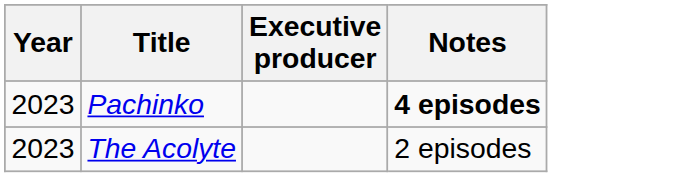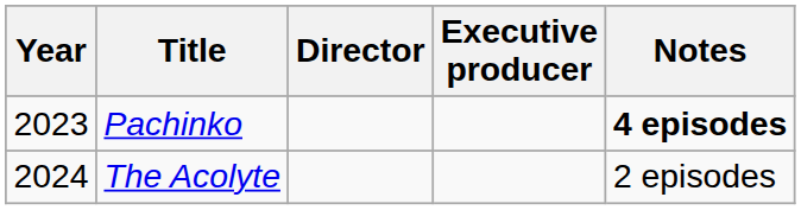+ column: Director
The Acolyte | Year: 2023 -> 2024
